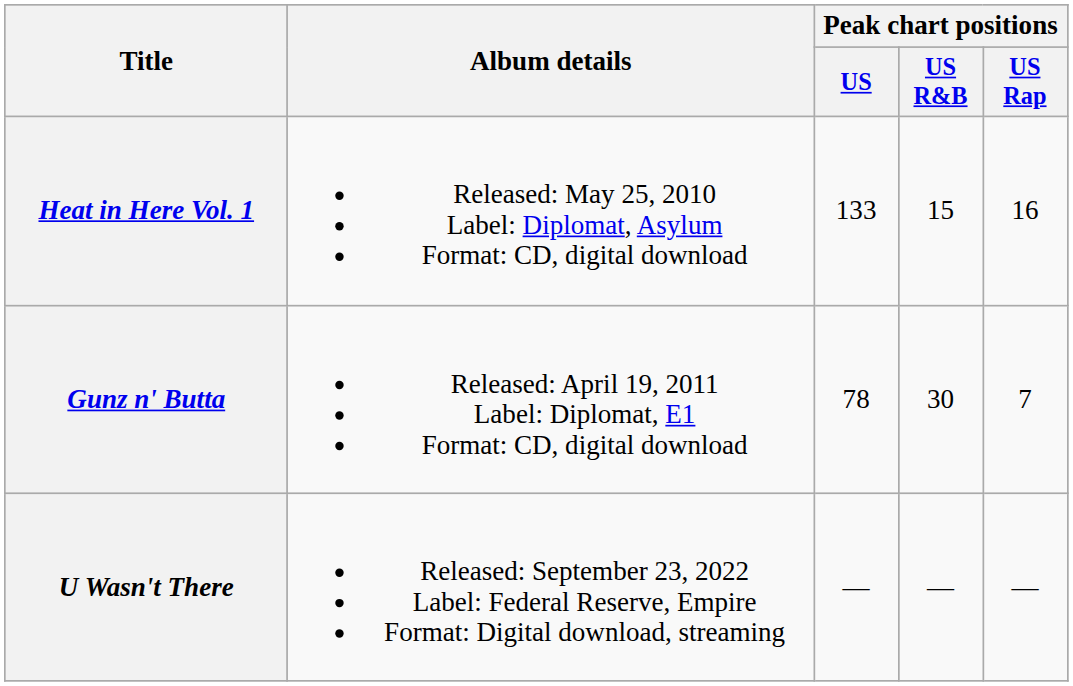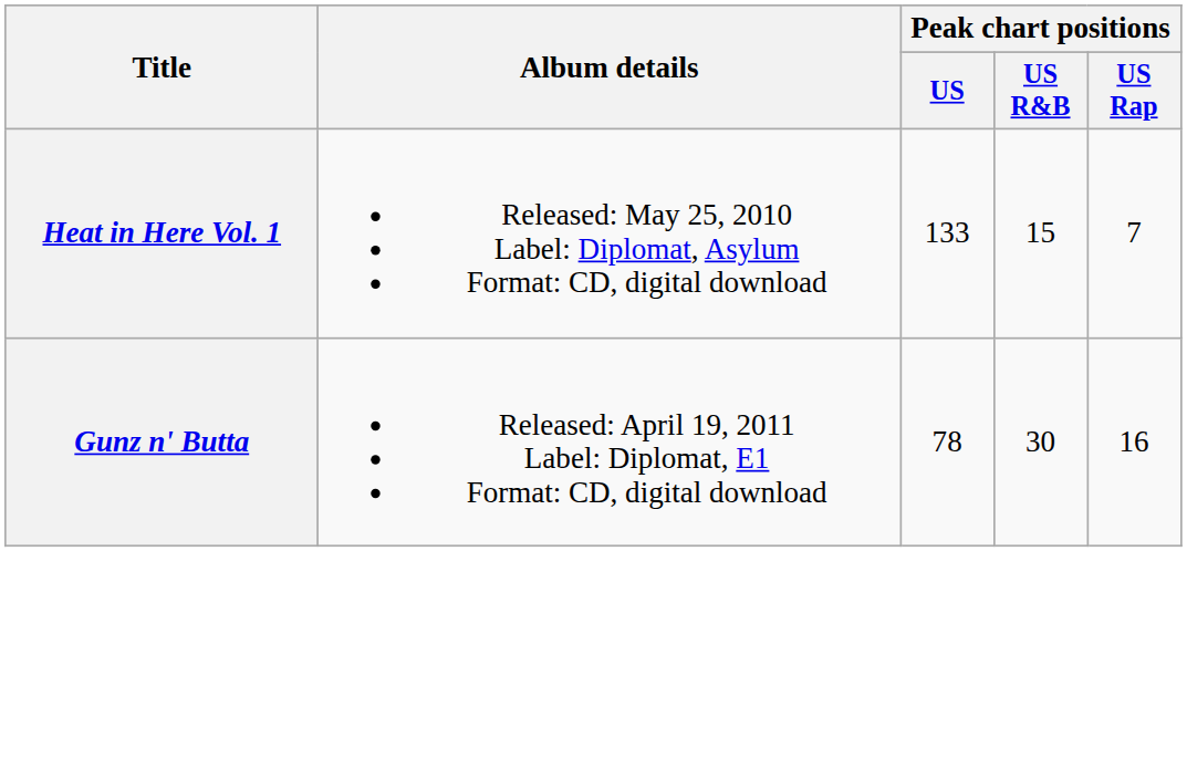Heat in Here Vol. 1 | Peak chart positions / US Rap: 16 -> 7
Gunz n' Butta | Peak chart positions / US Rap: 7 -> 16
- row: U Wasn't There | Released: September 23, 2022 Label: Federal Reserve, Empire Format: Digital download, streaming | — | — | —
